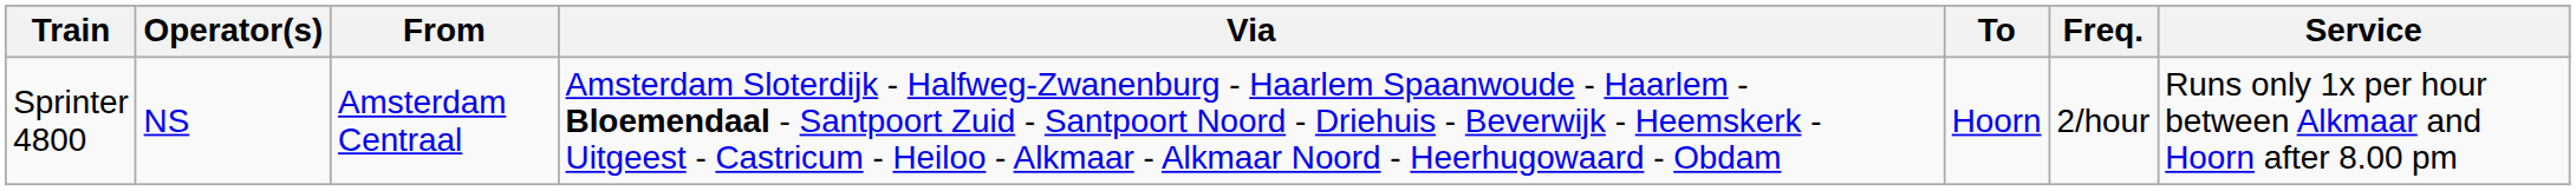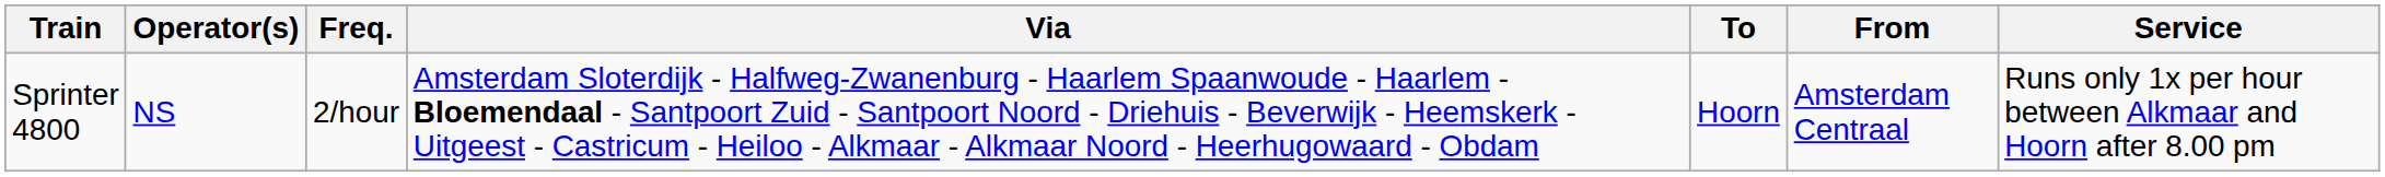columns swapped: From <-> Freq.
